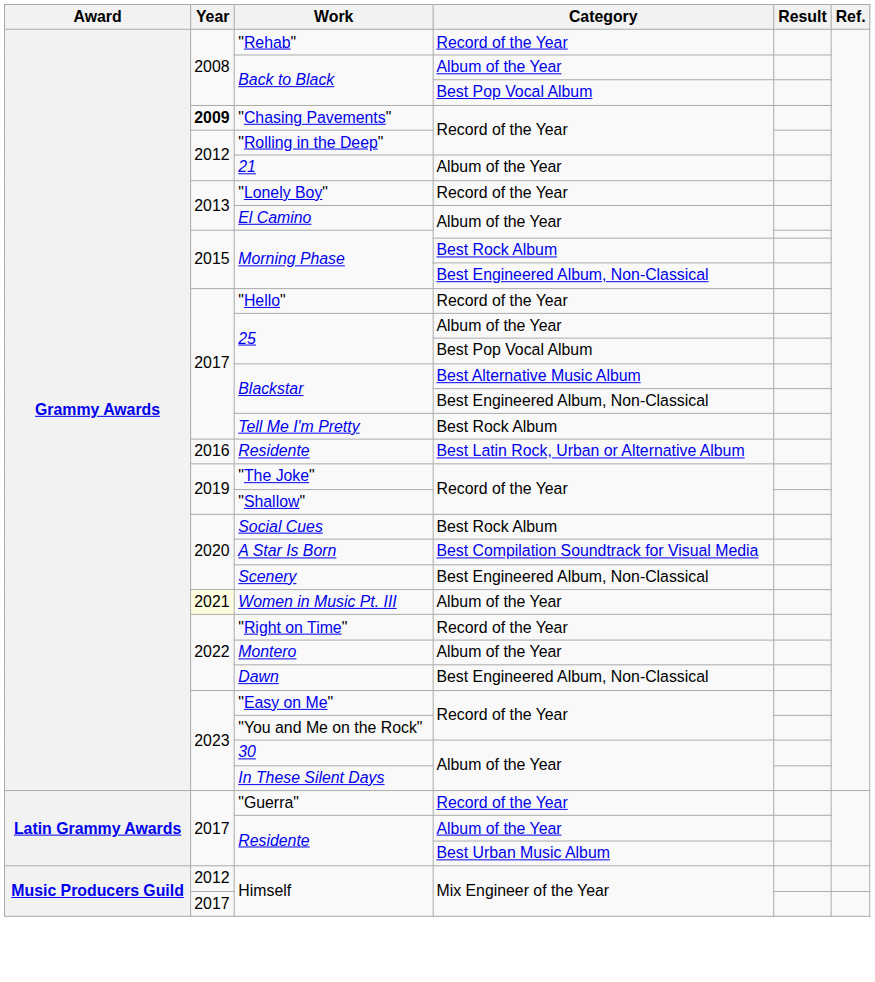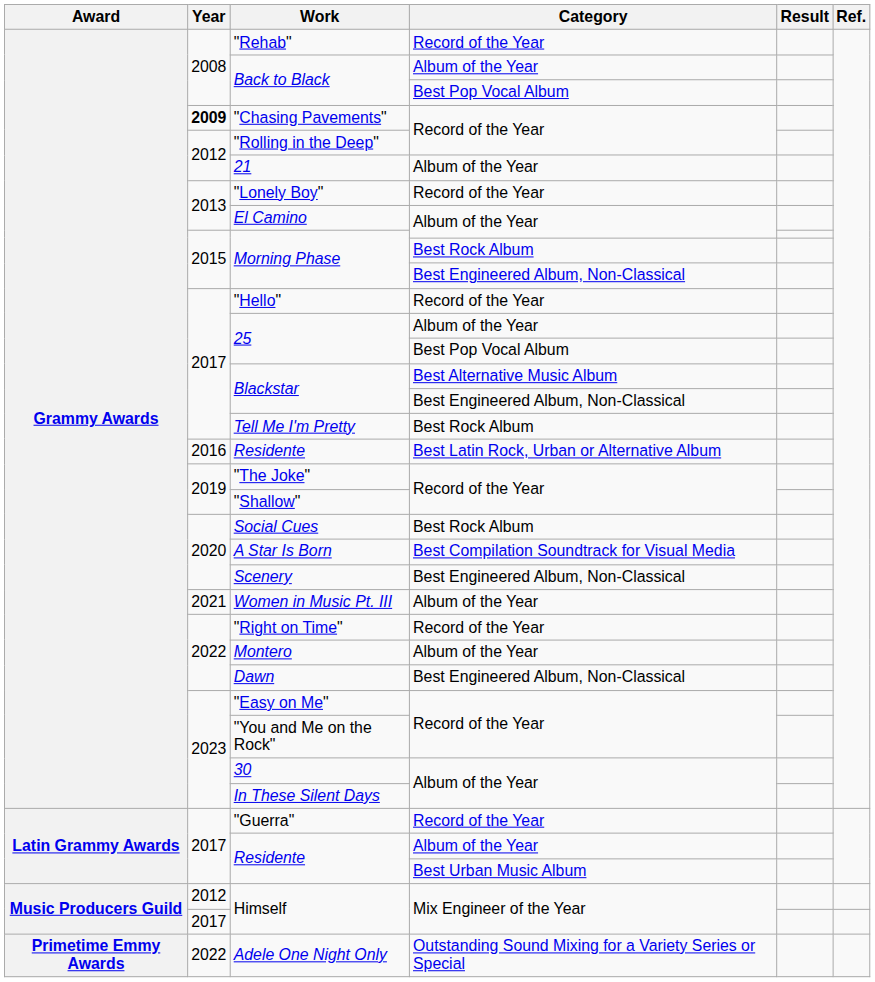Women in Music Pt. III | Year: lightyellow background -> no background
+ row: Primetime Emmy Awards | 2022 | Adele One Night Only | Outstanding Sound Mixing for a Variety Series or Special
